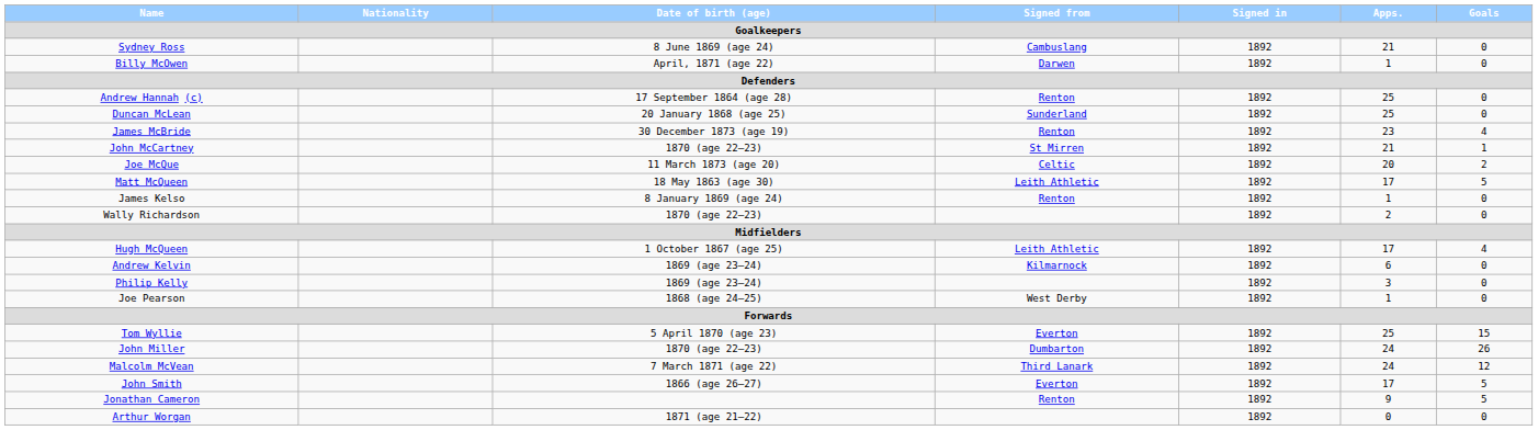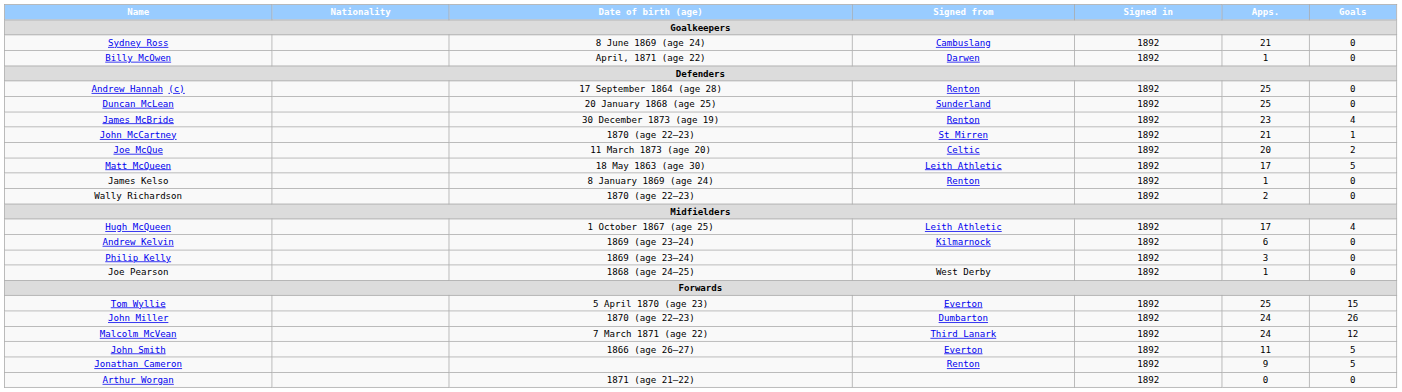John Smith | Apps.: 17 -> 11
